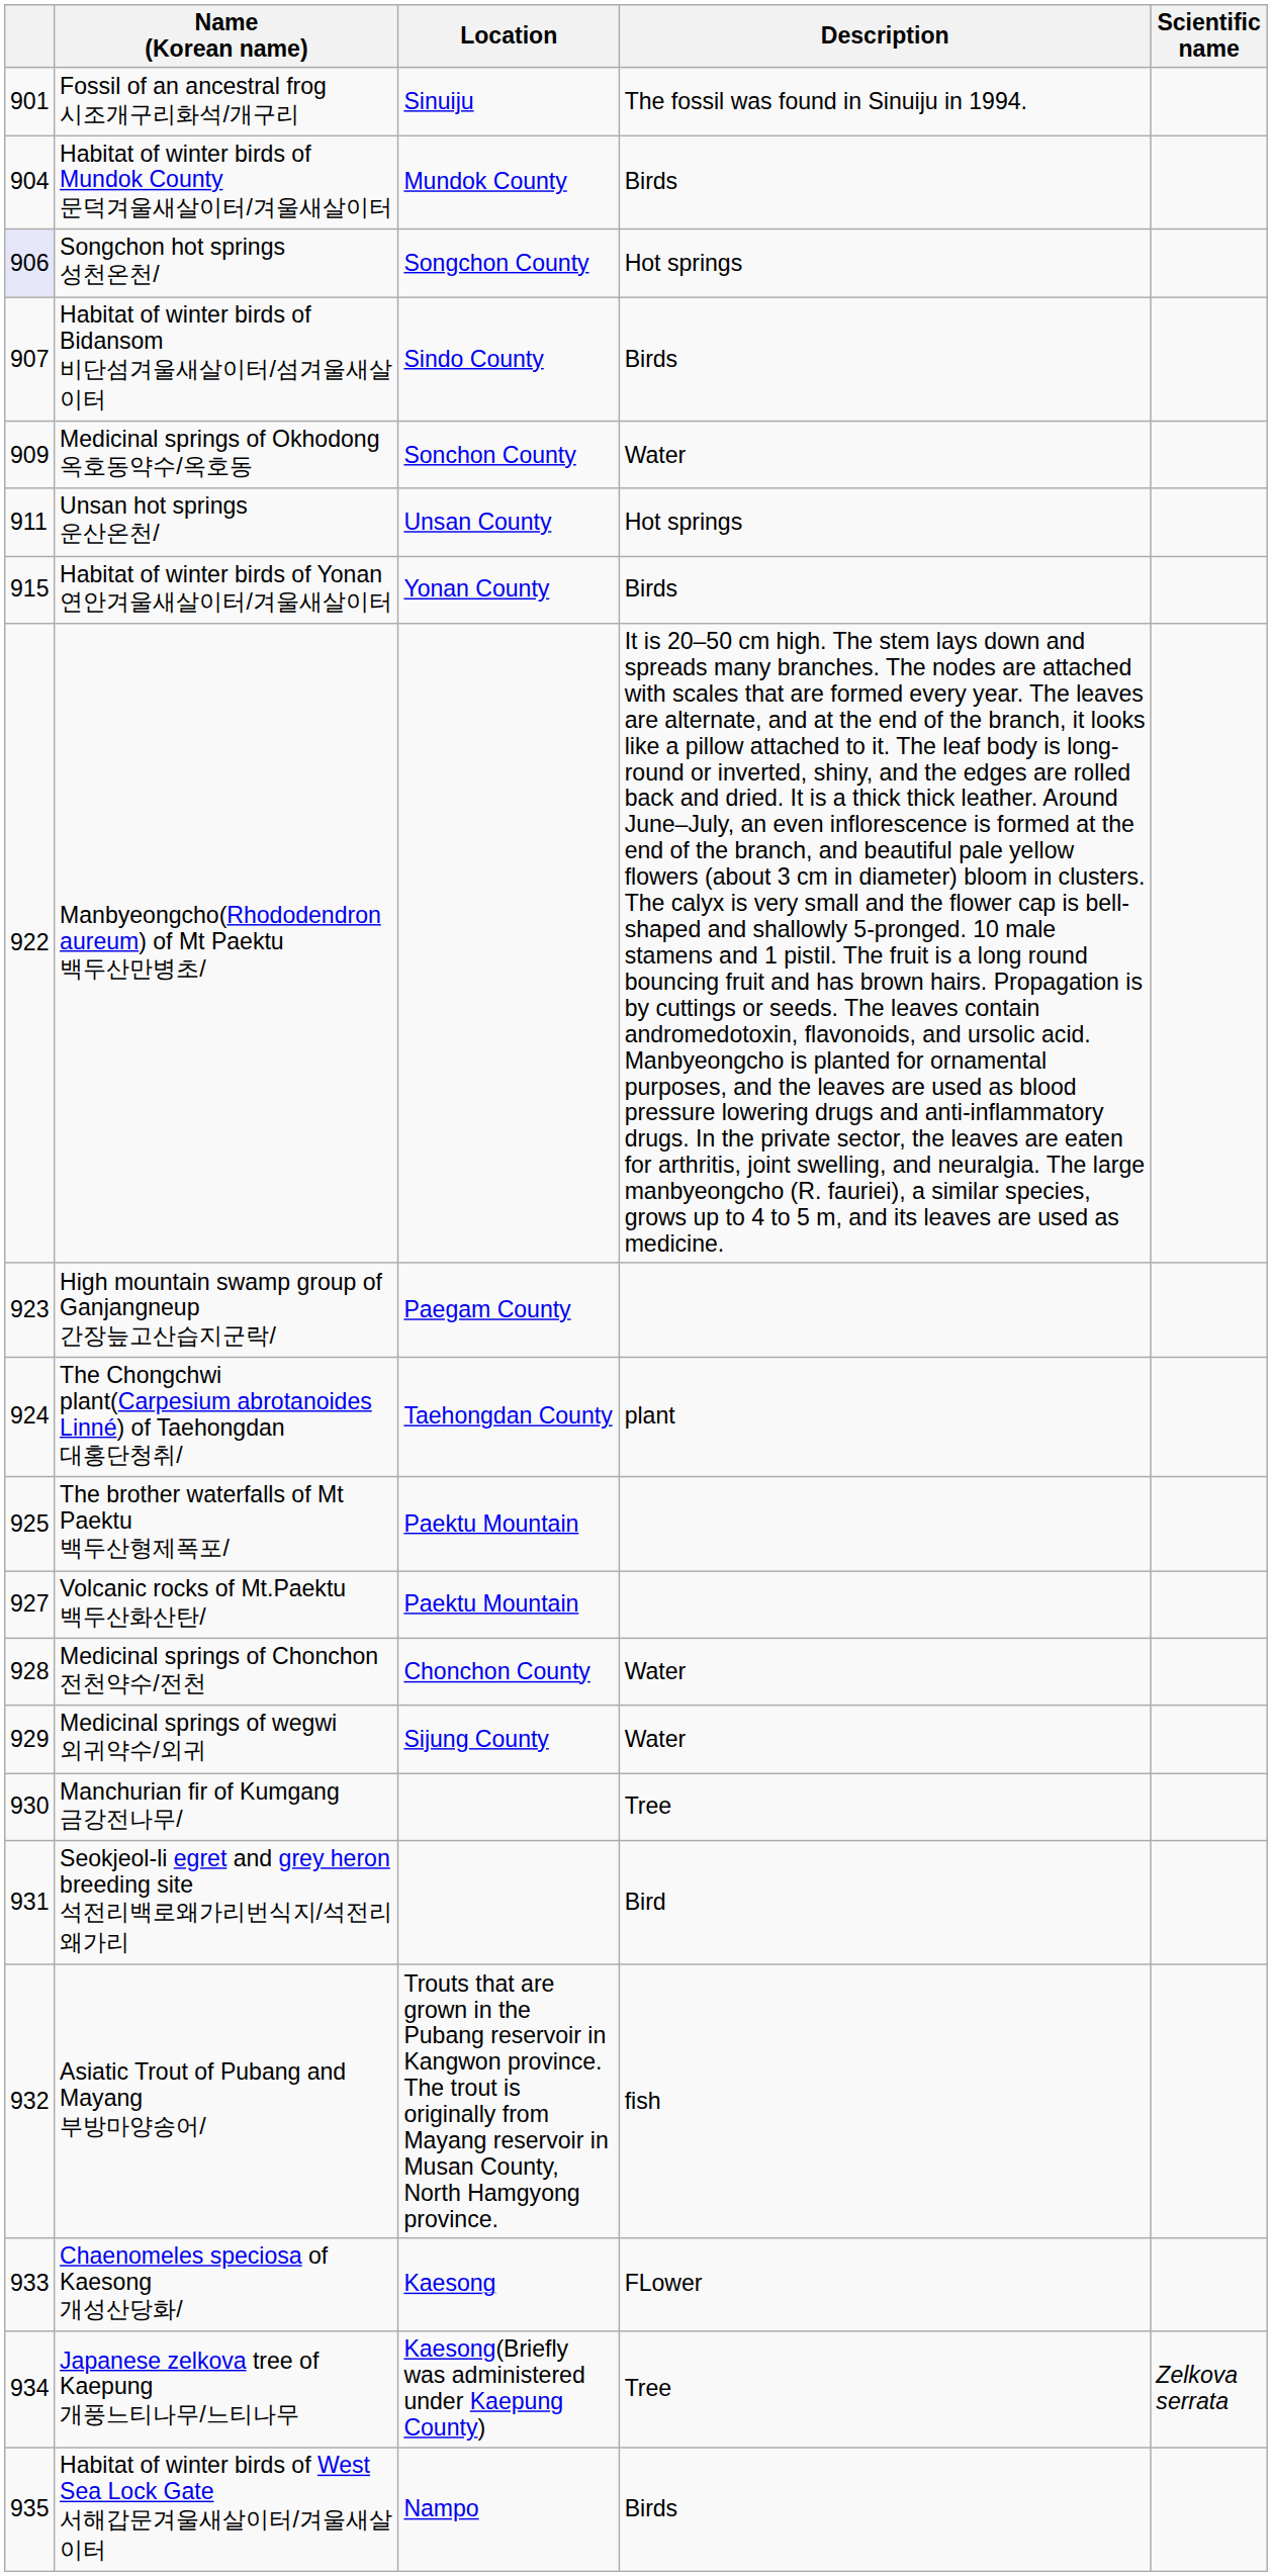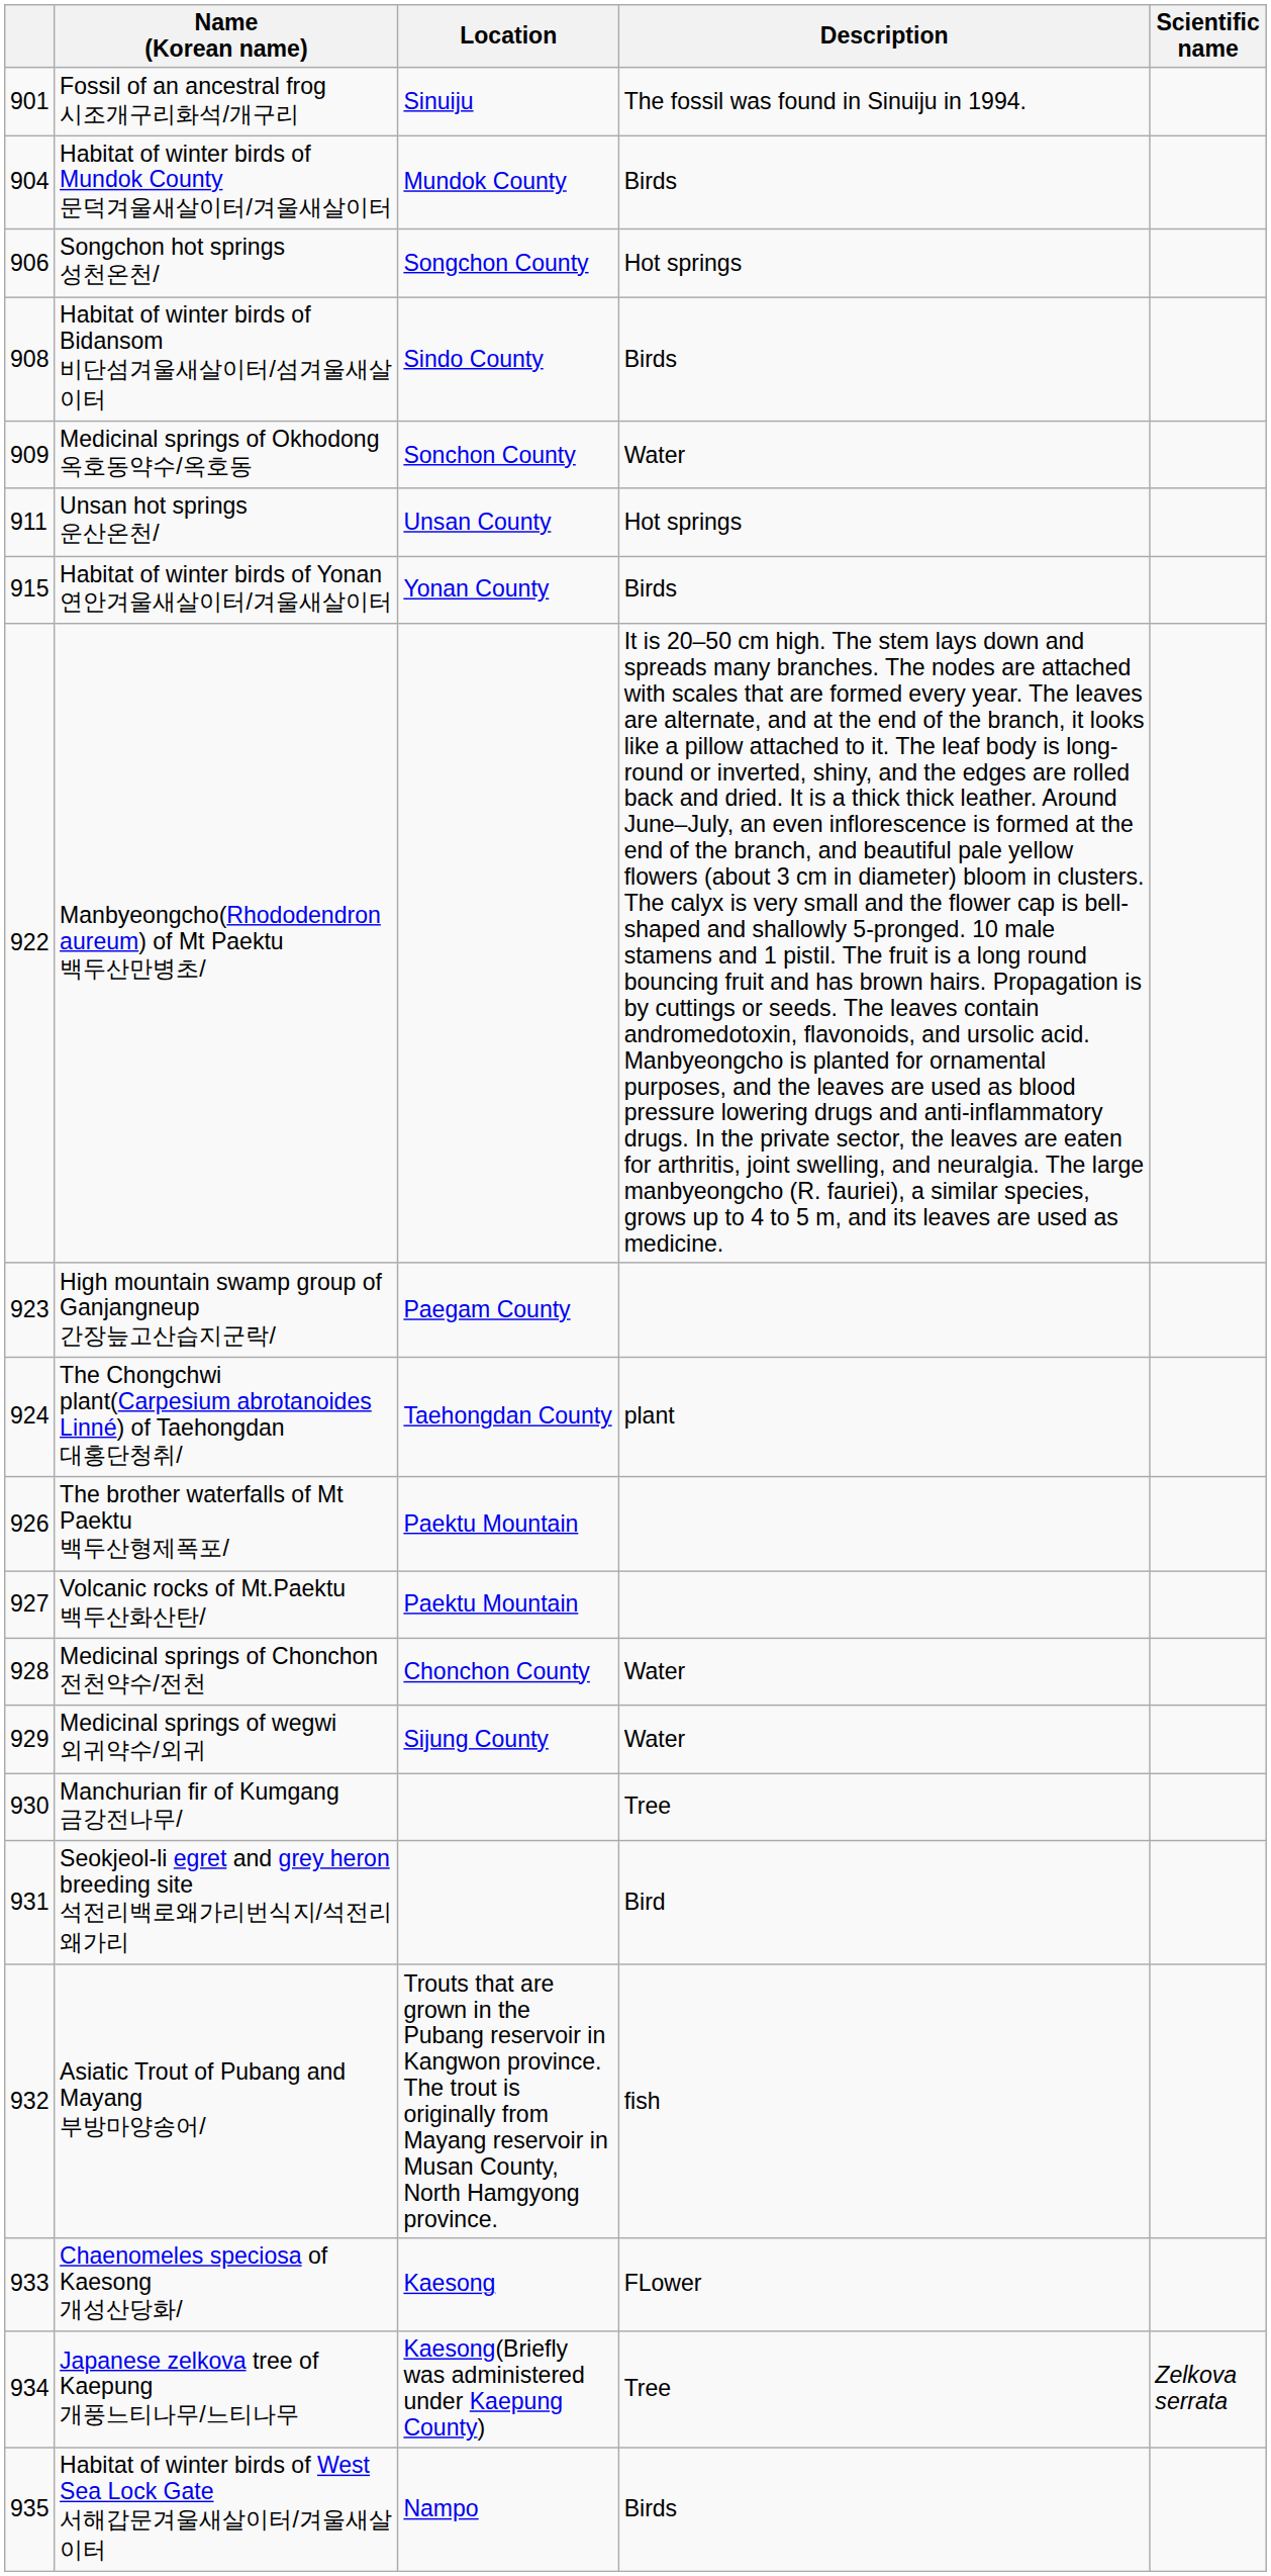Songchon hot springs 성천온천/ | column 1: lavender background -> no background
Habitat of winter birds of Bidansom 비단섬겨울새살이터/섬겨울새살이터 | column 1: 907 -> 908
The brother waterfalls of Mt Paektu 백두산형제폭포/ | column 1: 925 -> 926
